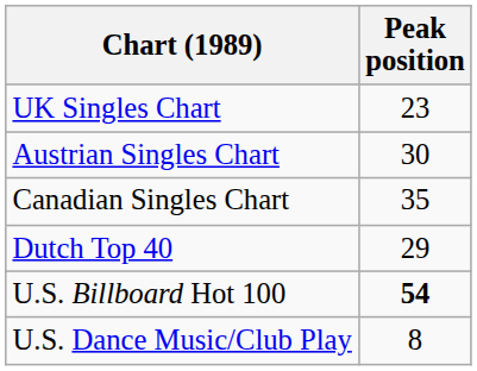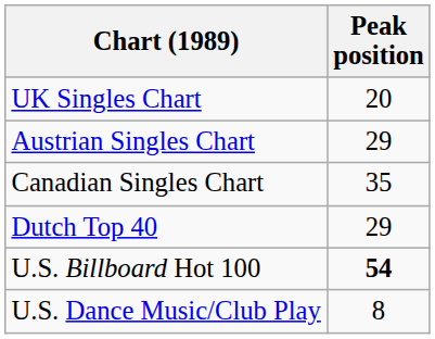UK Singles Chart | Peak position: 23 -> 20
Austrian Singles Chart | Peak position: 30 -> 29
